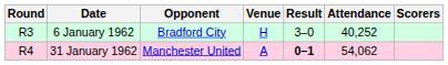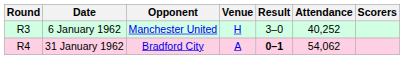6 January 1962 | Opponent: Bradford City -> Manchester United
31 January 1962 | Opponent: Manchester United -> Bradford City
